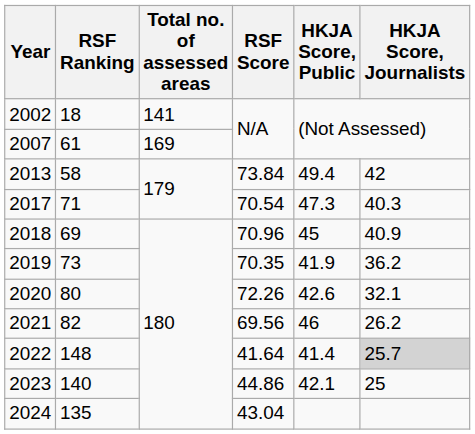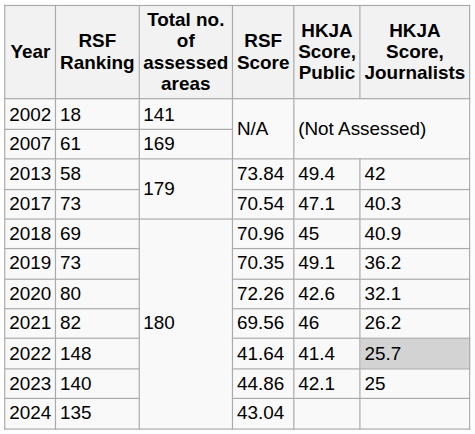2017 | RSF Ranking: 71 -> 73
2017 | HKJA Score, Public: 47.3 -> 47.1
2019 | HKJA Score, Public: 41.9 -> 49.1
